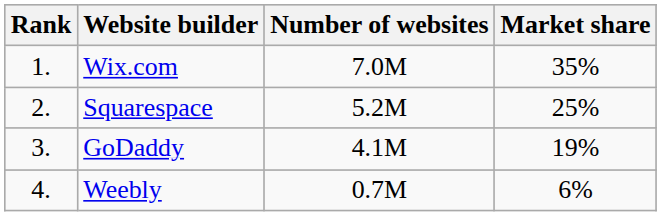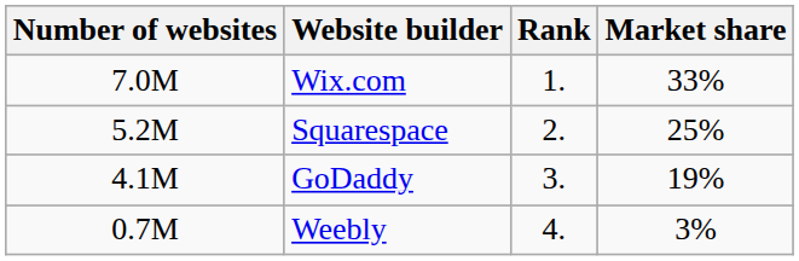columns swapped: Rank <-> Number of websites
Wix.com | Market share: 35% -> 33%
Weebly | Market share: 6% -> 3%
